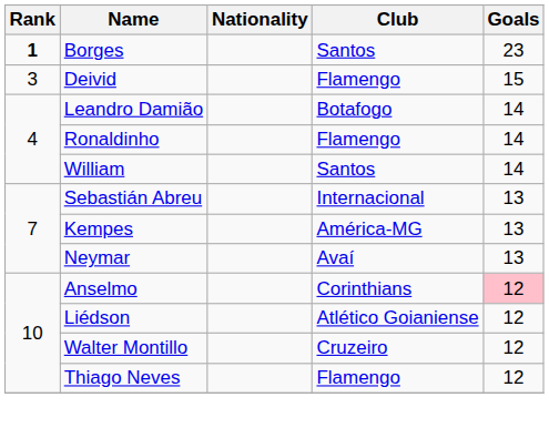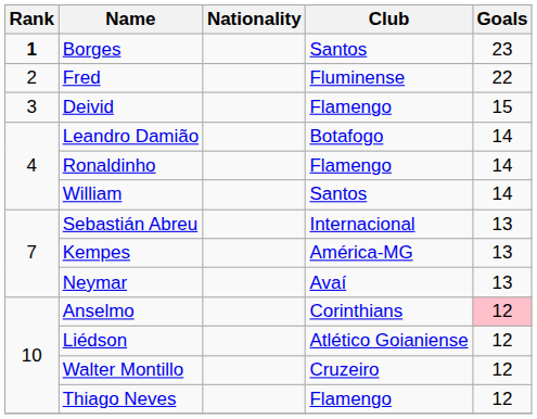+ row: 2 | Fred | Fluminense | 22
